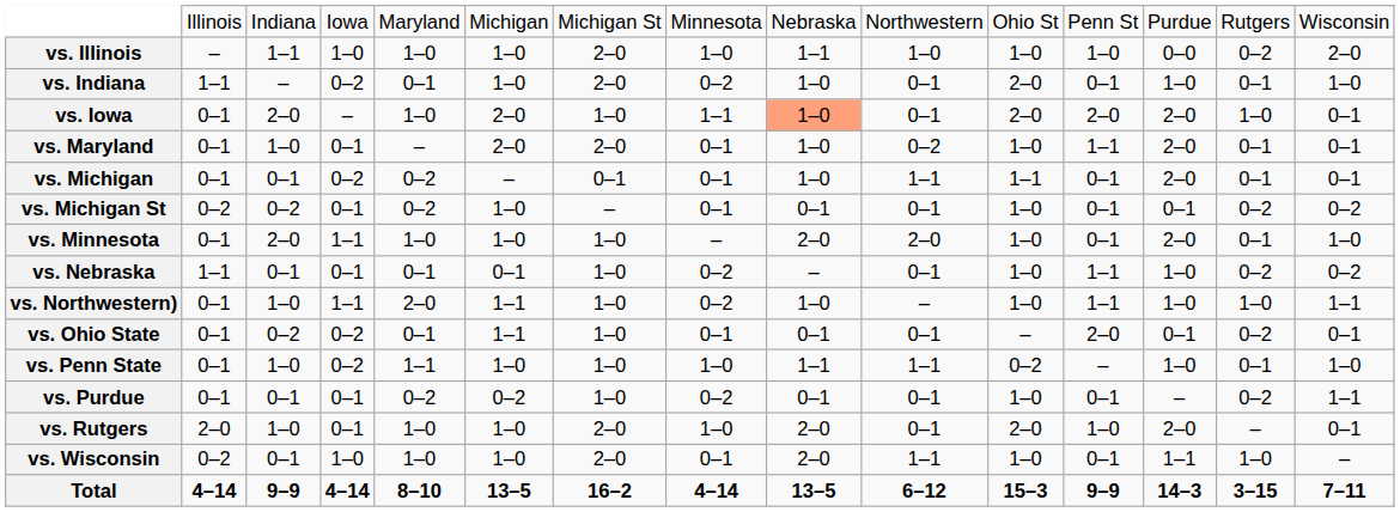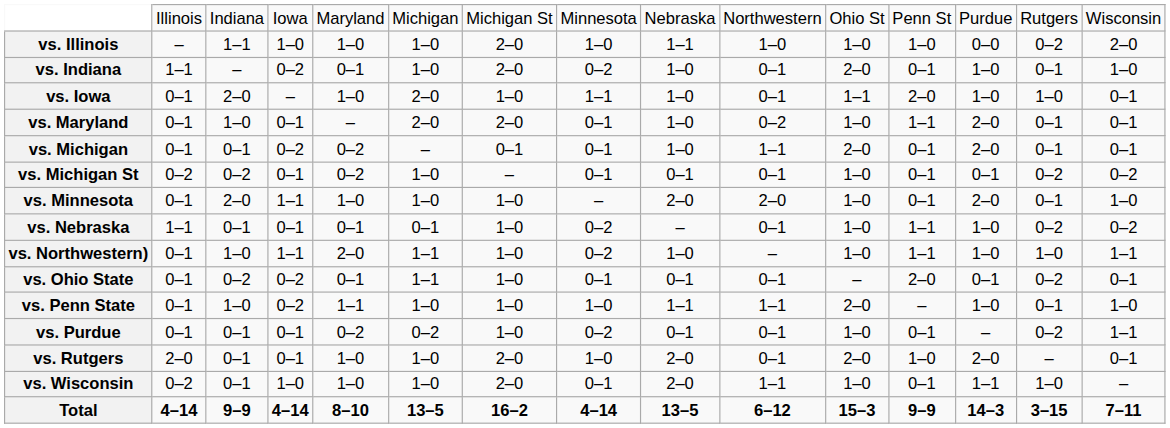vs. Iowa | column 9: lightsalmon background -> no background
vs. Iowa | column 11: 2–0 -> 1–1
vs. Iowa | column 13: 2–0 -> 1–0
vs. Michigan | column 11: 1–1 -> 2–0
vs. Penn State | column 11: 0–2 -> 2–0
vs. Rutgers | column 3: 1–0 -> 0–1
